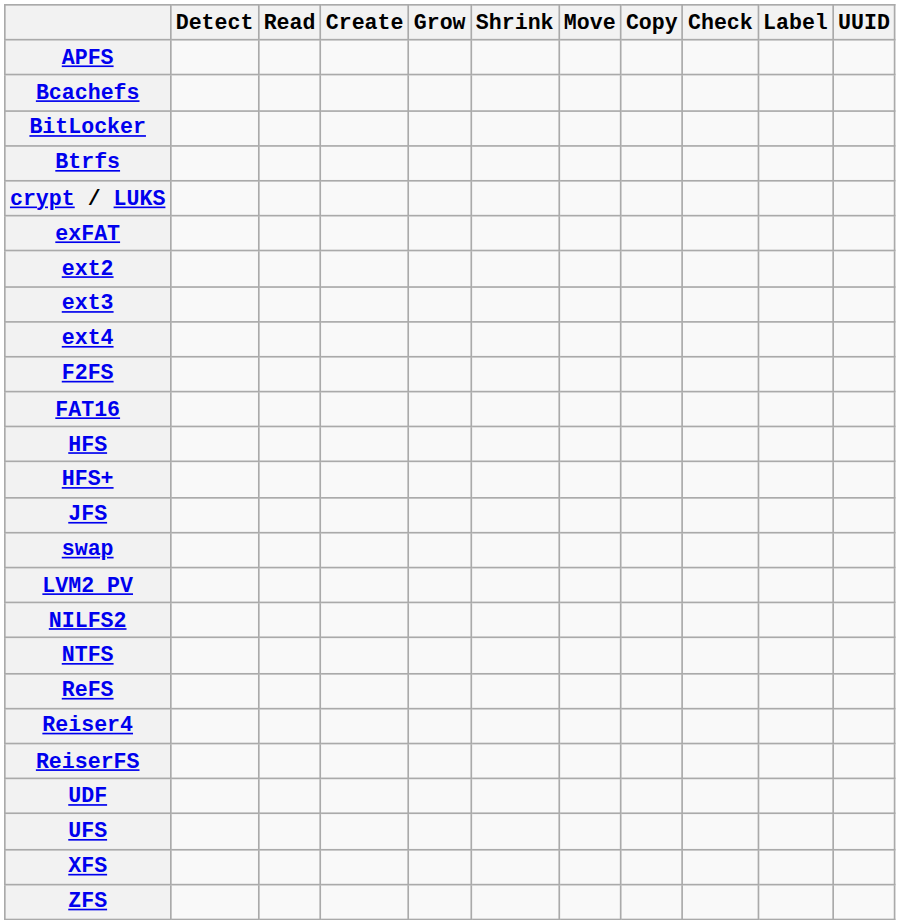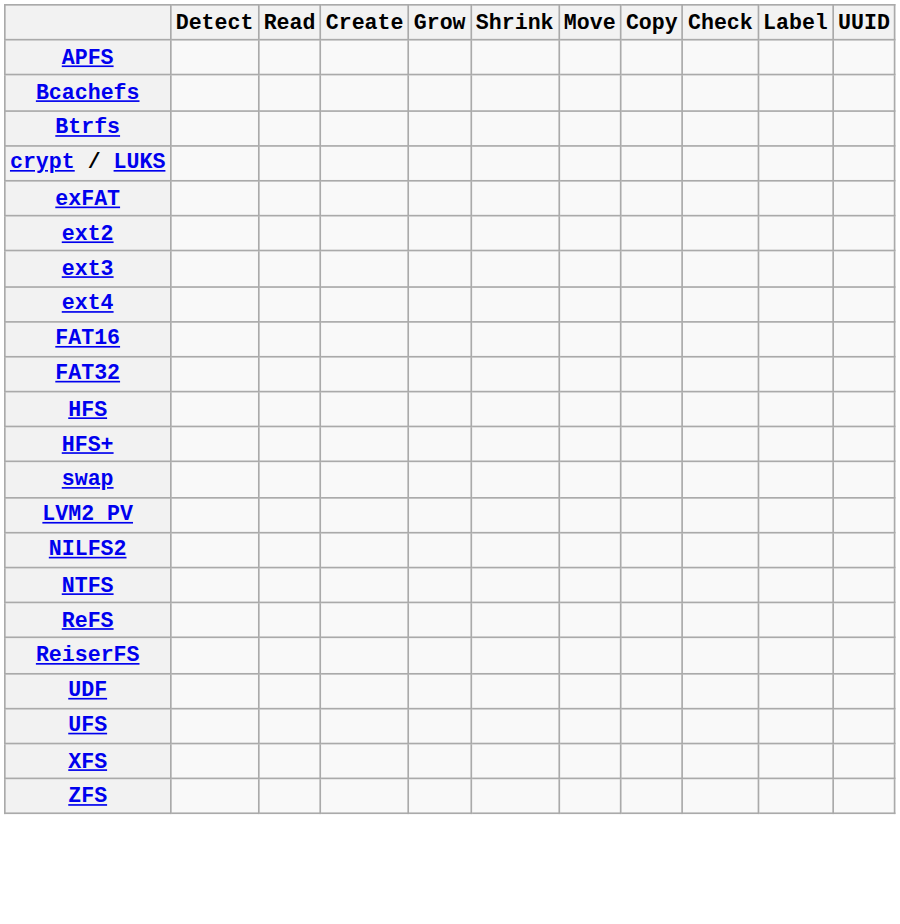- row: BitLocker
- row: F2FS
+ row: FAT32
- row: JFS
- row: Reiser4
